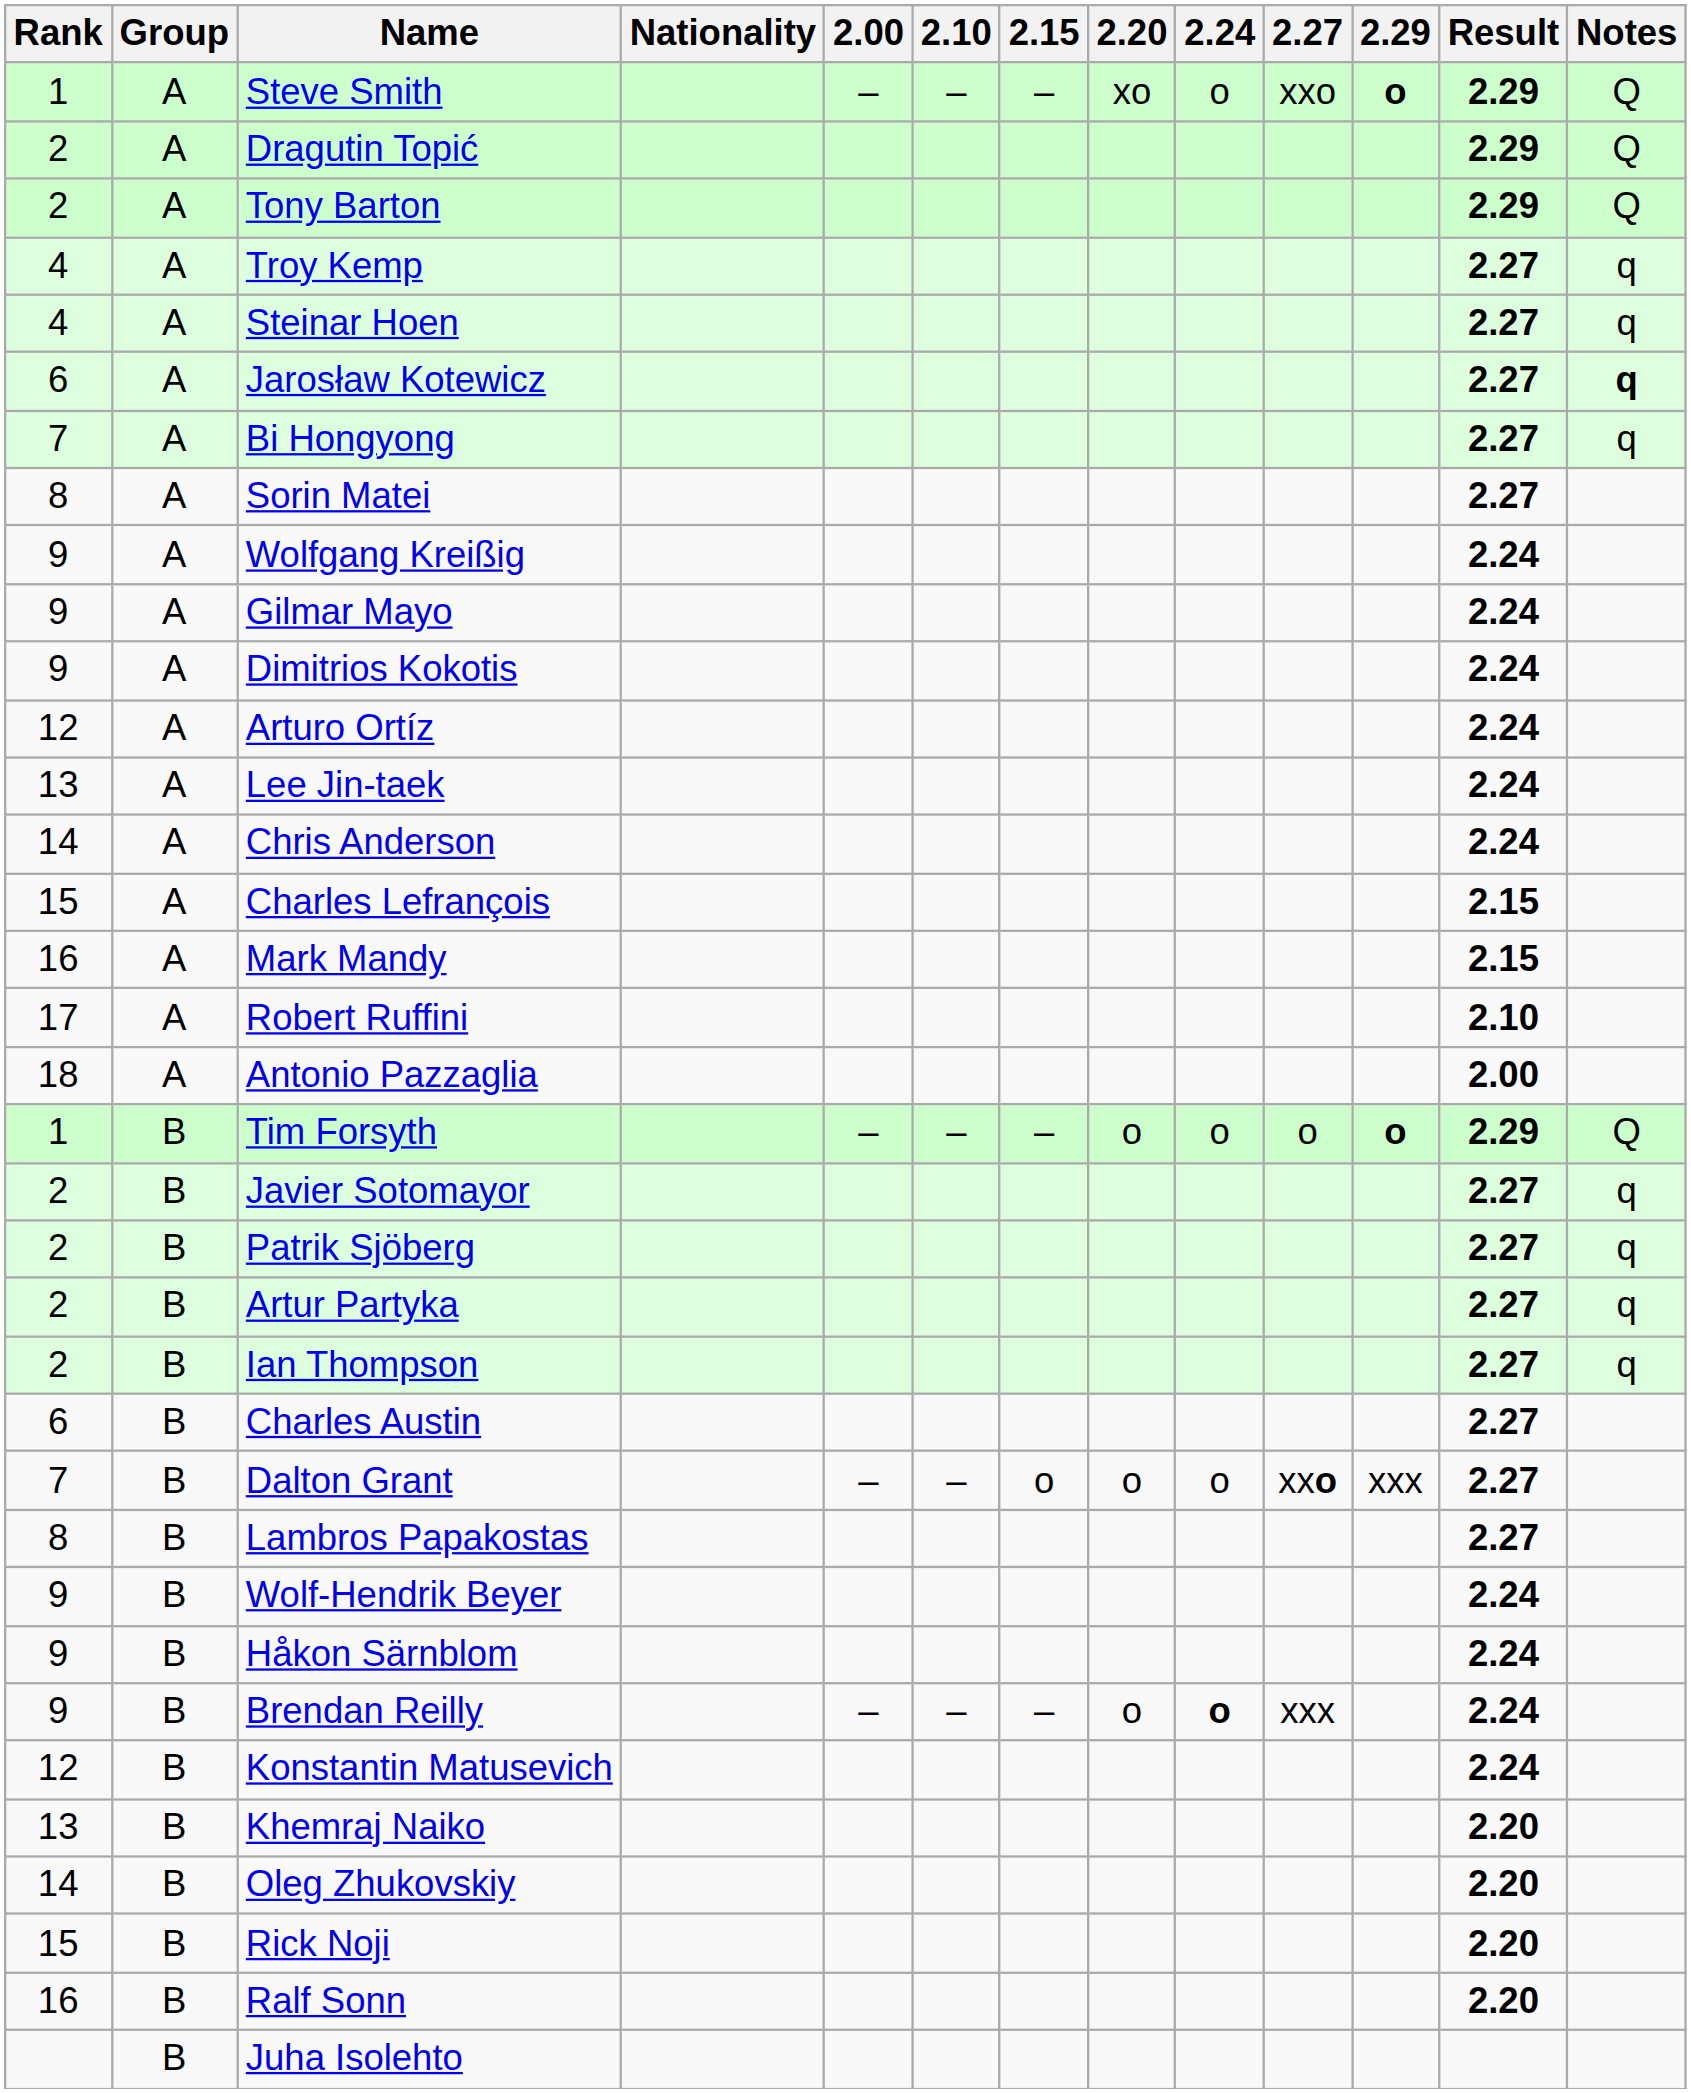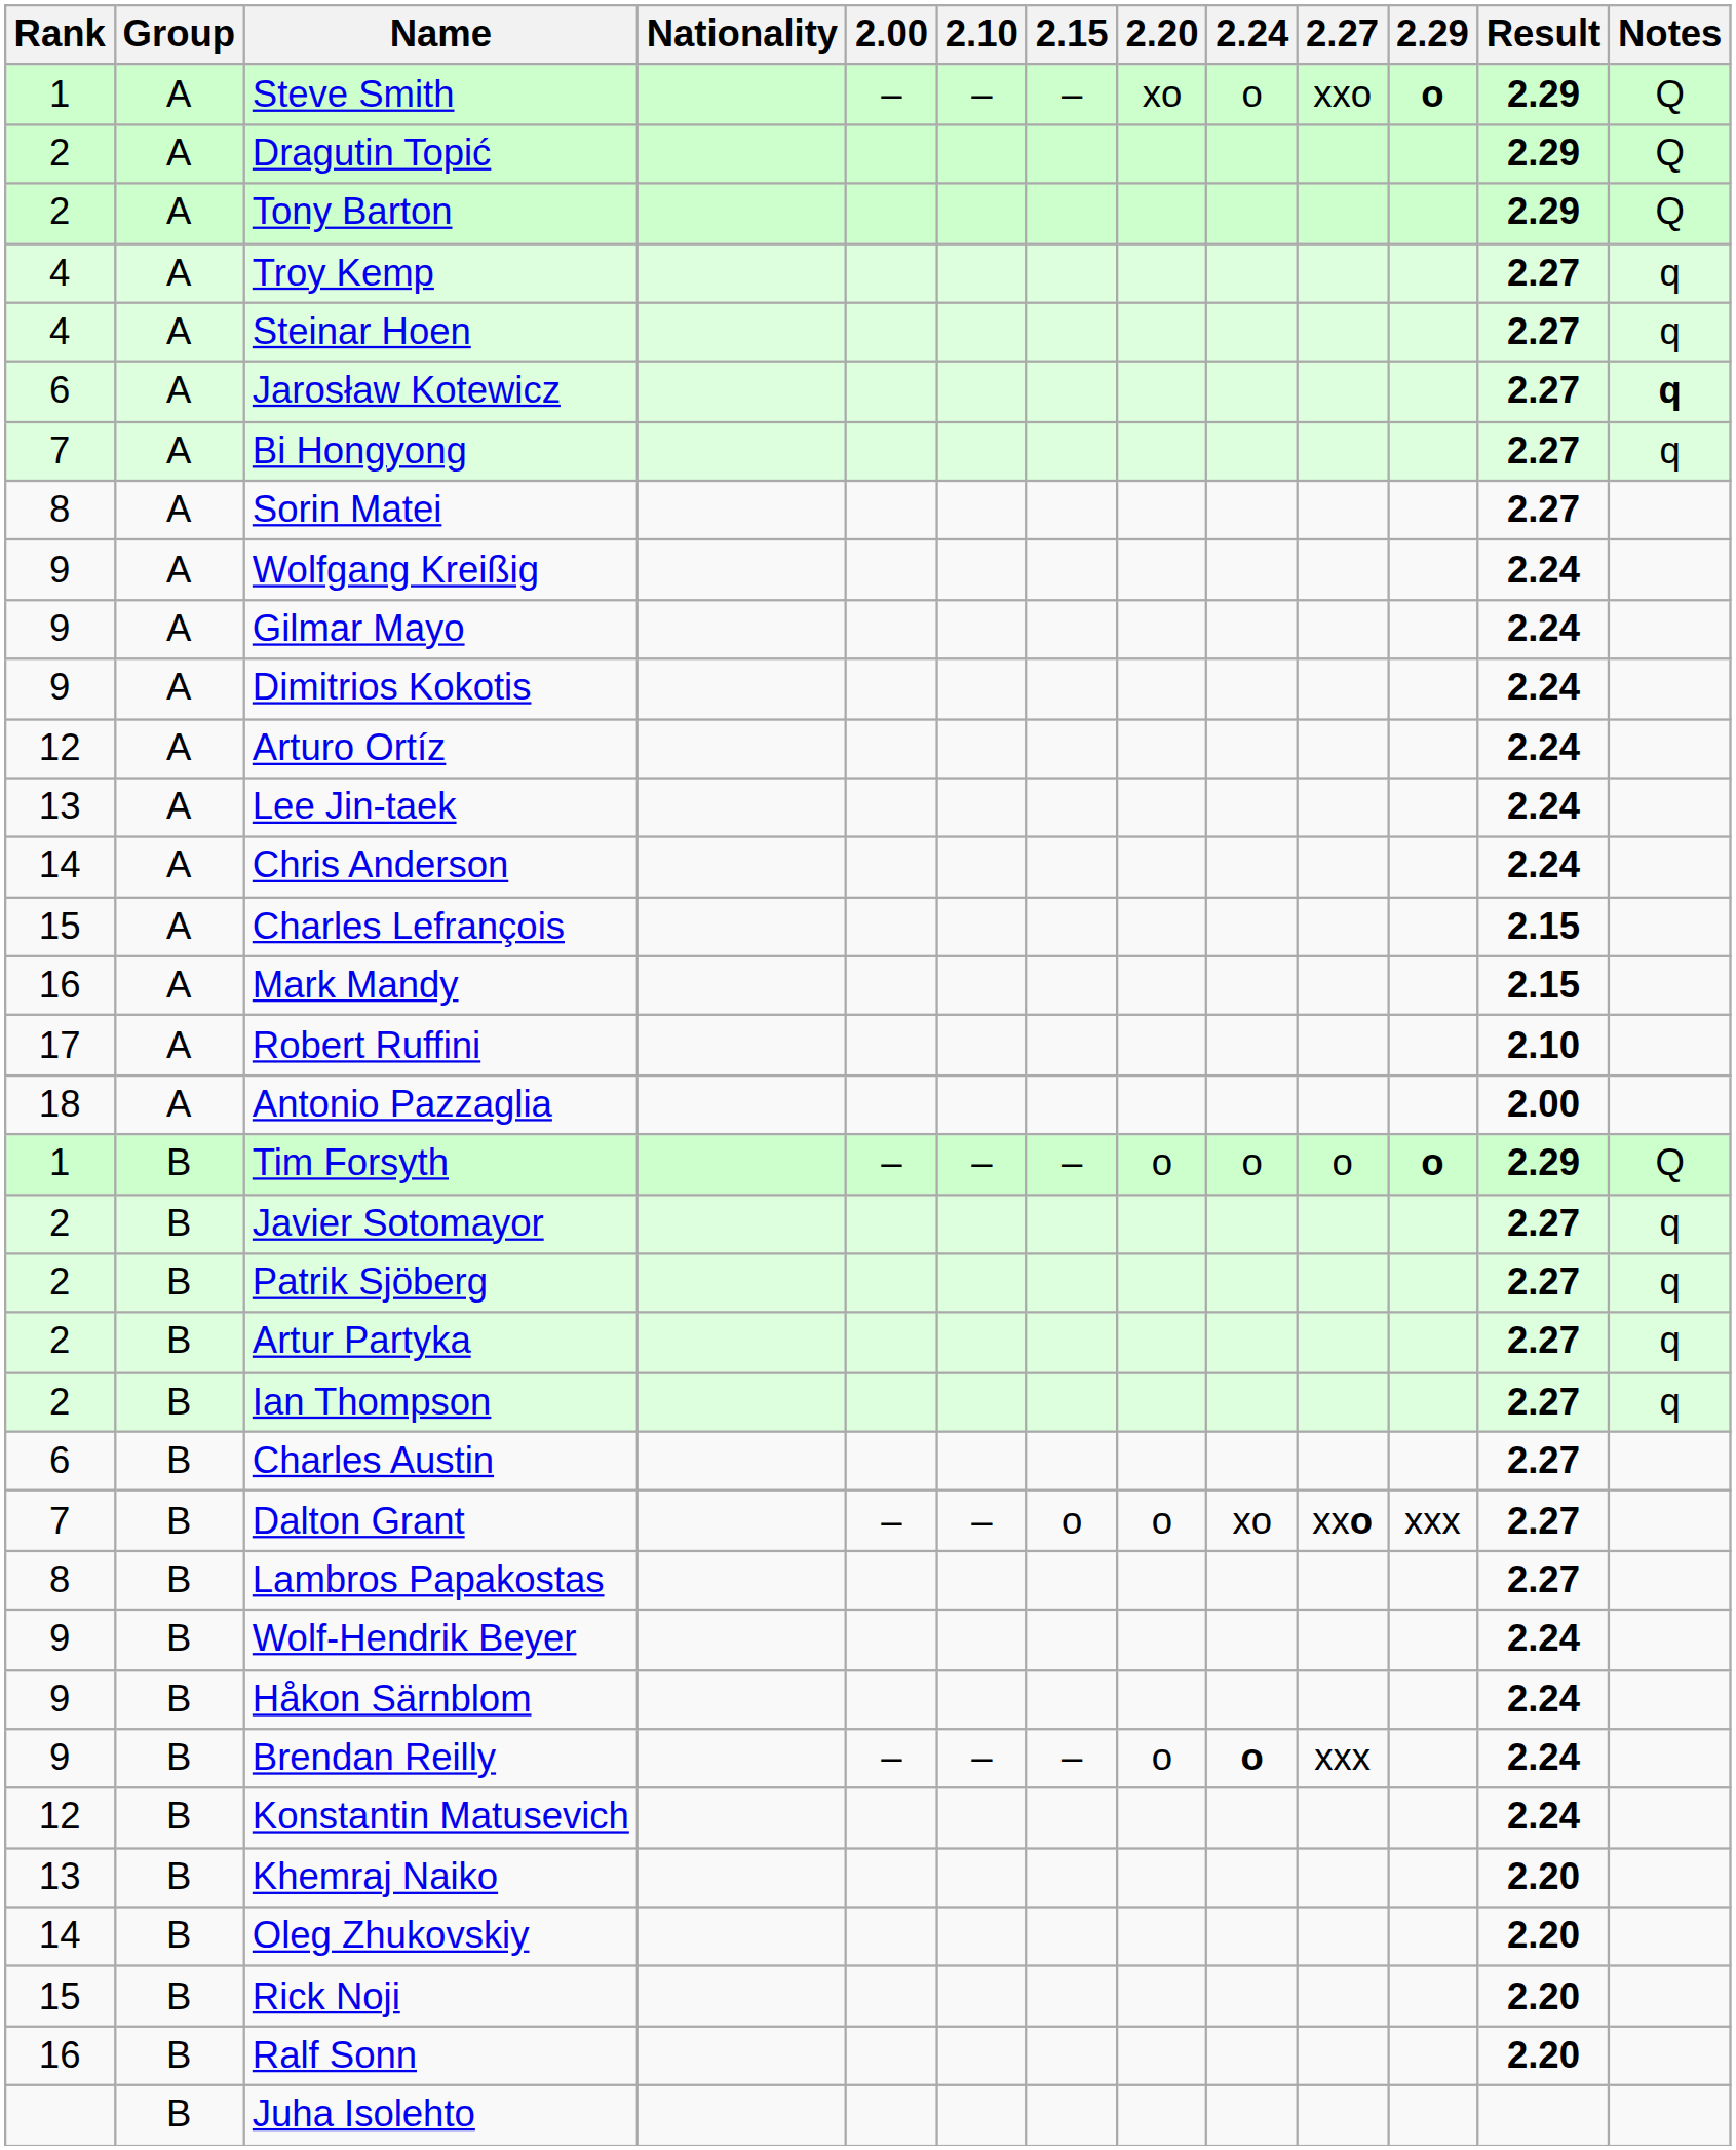Dalton Grant | 2.24: o -> xo
